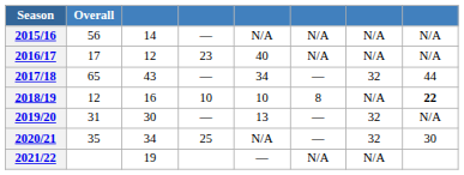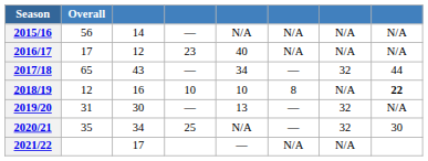2021/22 | column 3: 19 -> 17
